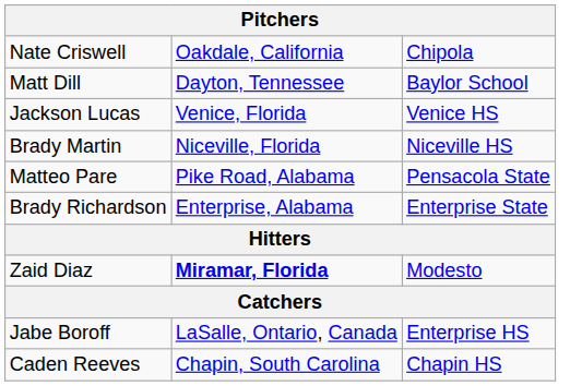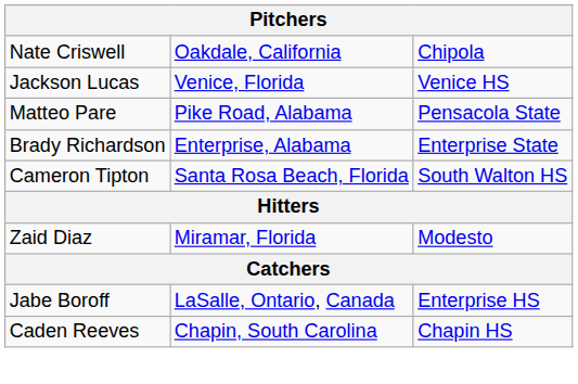- row: Matt Dill | Dayton, Tennessee | Baylor School
- row: Brady Martin | Niceville, Florida | Niceville HS
+ row: Cameron Tipton | Santa Rosa Beach, Florida | South Walton HS
Zaid Diaz | column 2: bold -> normal
